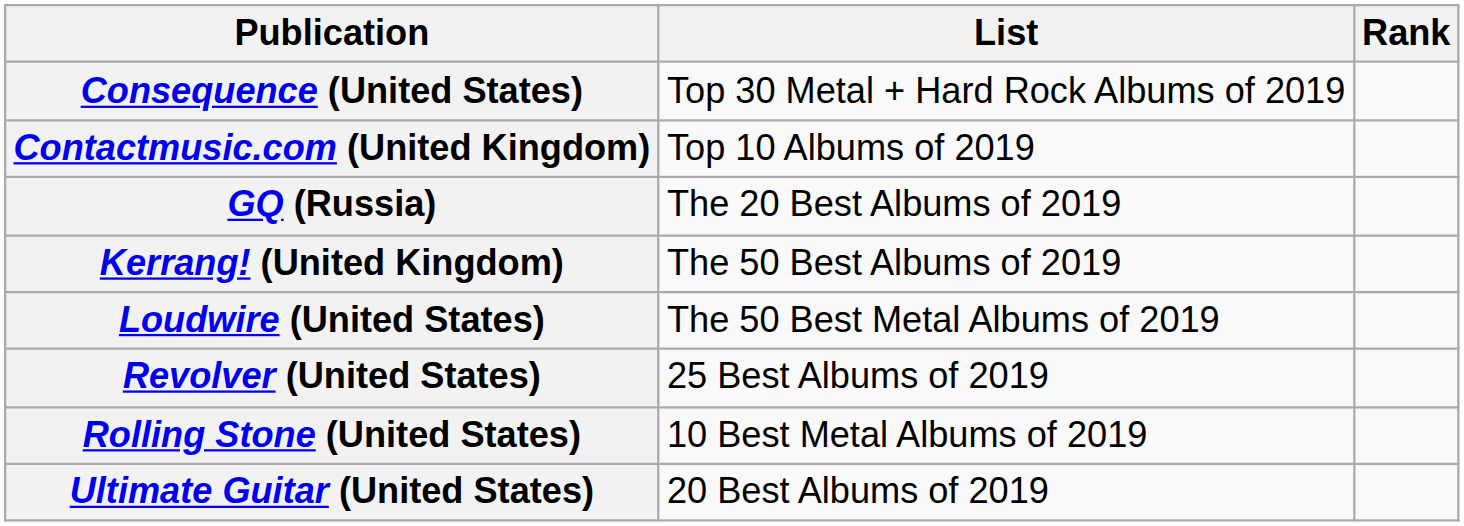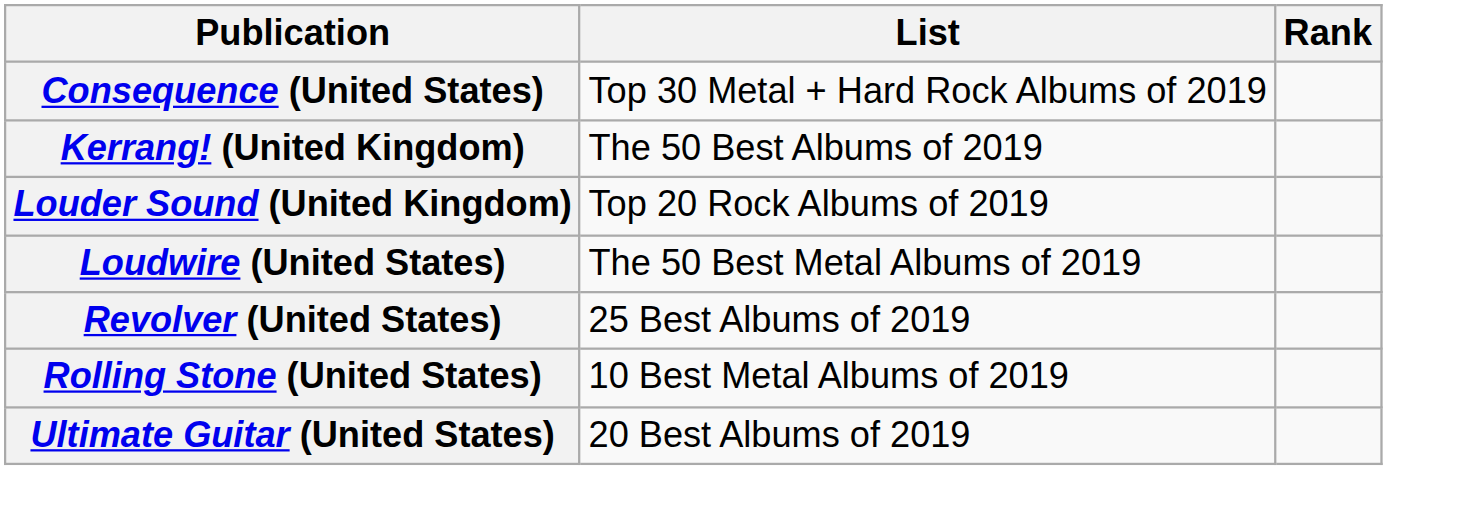- row: Contactmusic.com (United Kingdom) | Top 10 Albums of 2019
- row: GQ (Russia) | The 20 Best Albums of 2019
+ row: Louder Sound (United Kingdom) | Top 20 Rock Albums of 2019
